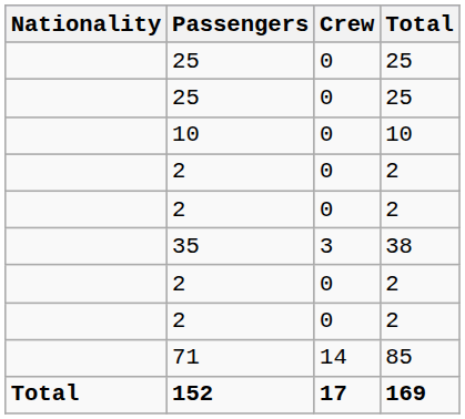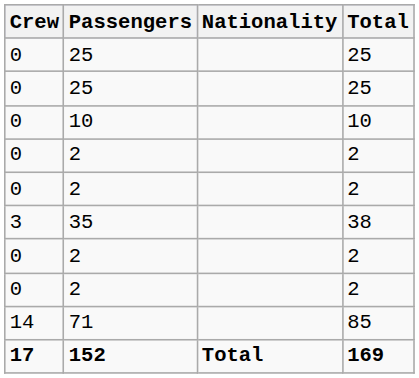columns swapped: Nationality <-> Crew
